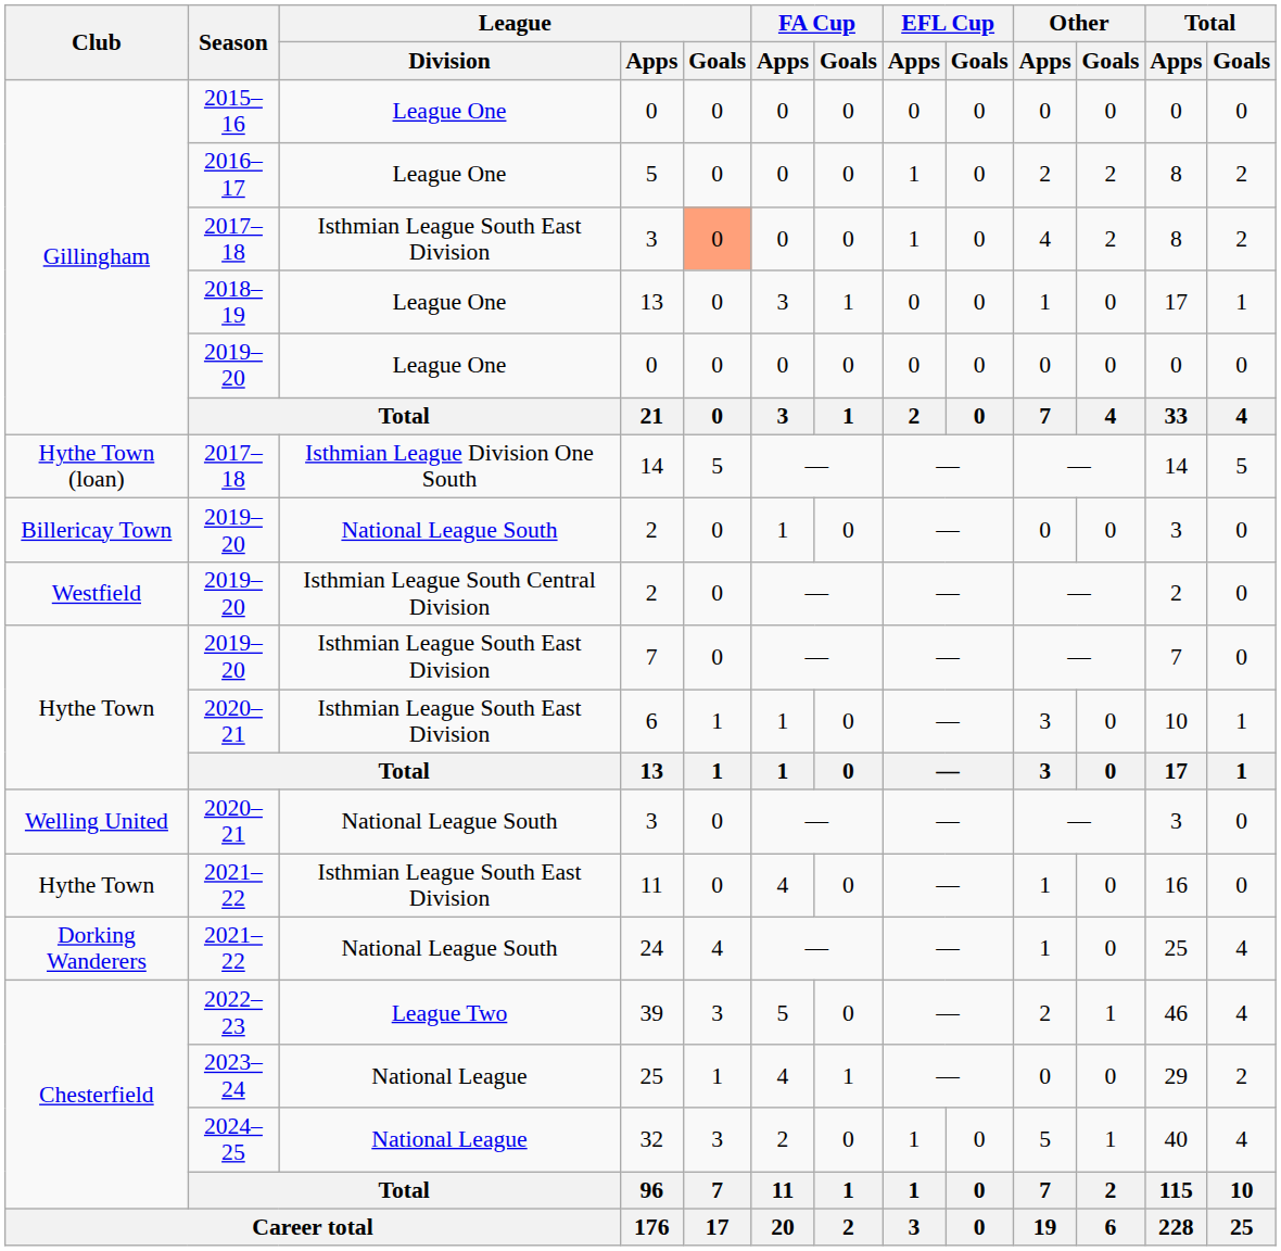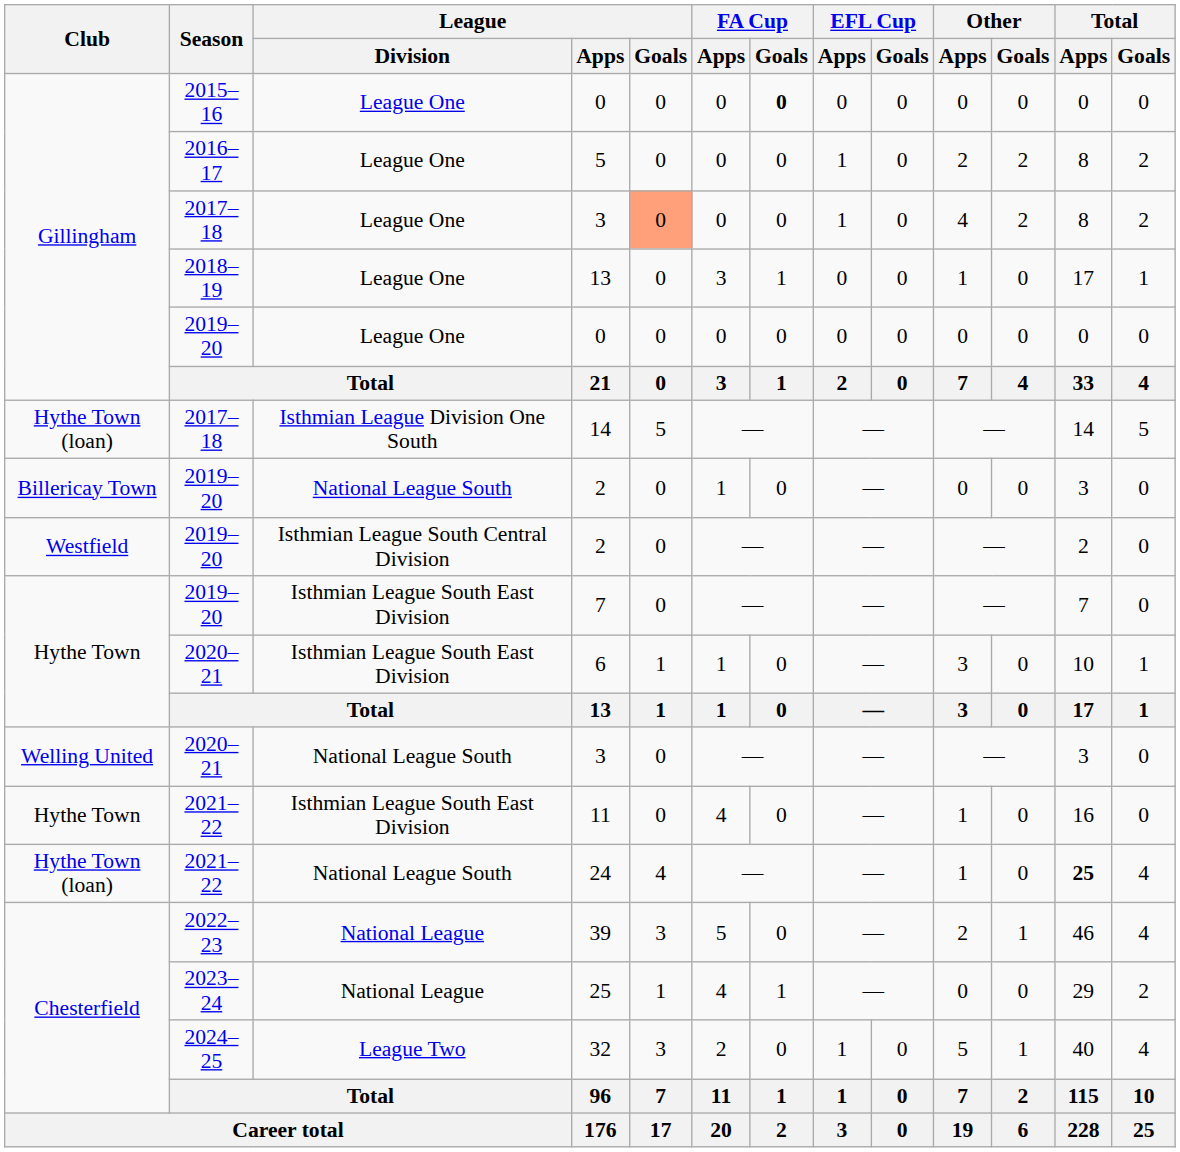2015–16 / 0 | FA Cup / Goals: normal -> bold
2017–18 / 3 | League / Division: Isthmian League South East Division -> League One
24 | Club: Dorking Wanderers -> Hythe Town (loan)
24 | Total / Apps: normal -> bold
39 | League / Division: League Two -> National League
32 | League / Division: National League -> League Two
